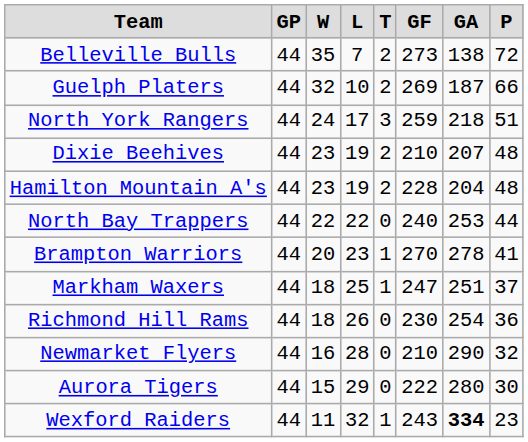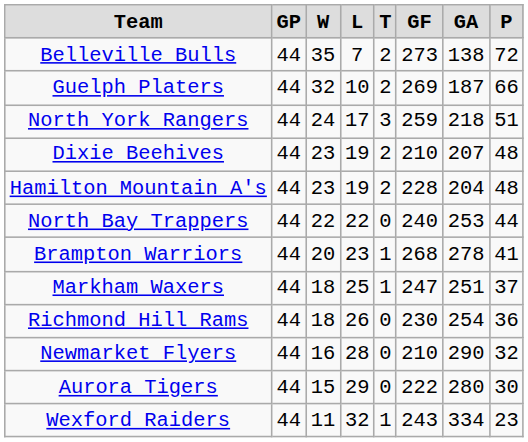Brampton Warriors | GF: 270 -> 268
Wexford Raiders | GA: bold -> normal
